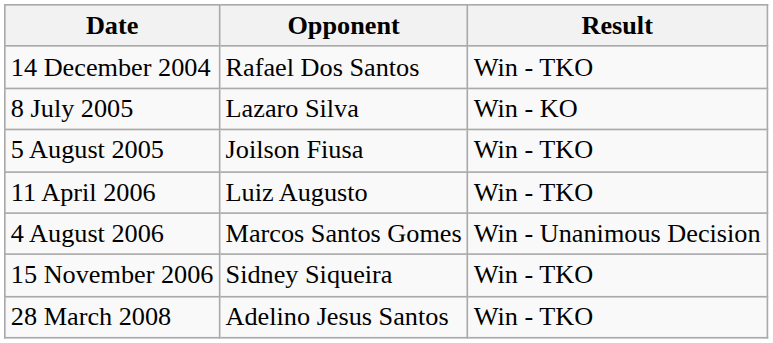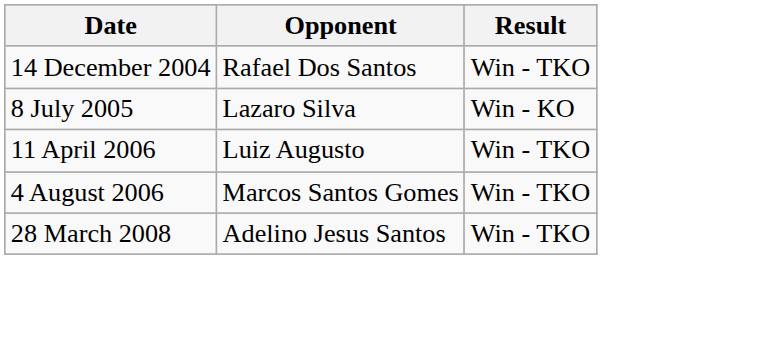- row: 5 August 2005 | Joilson Fiusa | Win - TKO
4 August 2006 | Result: Win - Unanimous Decision -> Win - TKO
- row: 15 November 2006 | Sidney Siqueira | Win - TKO
